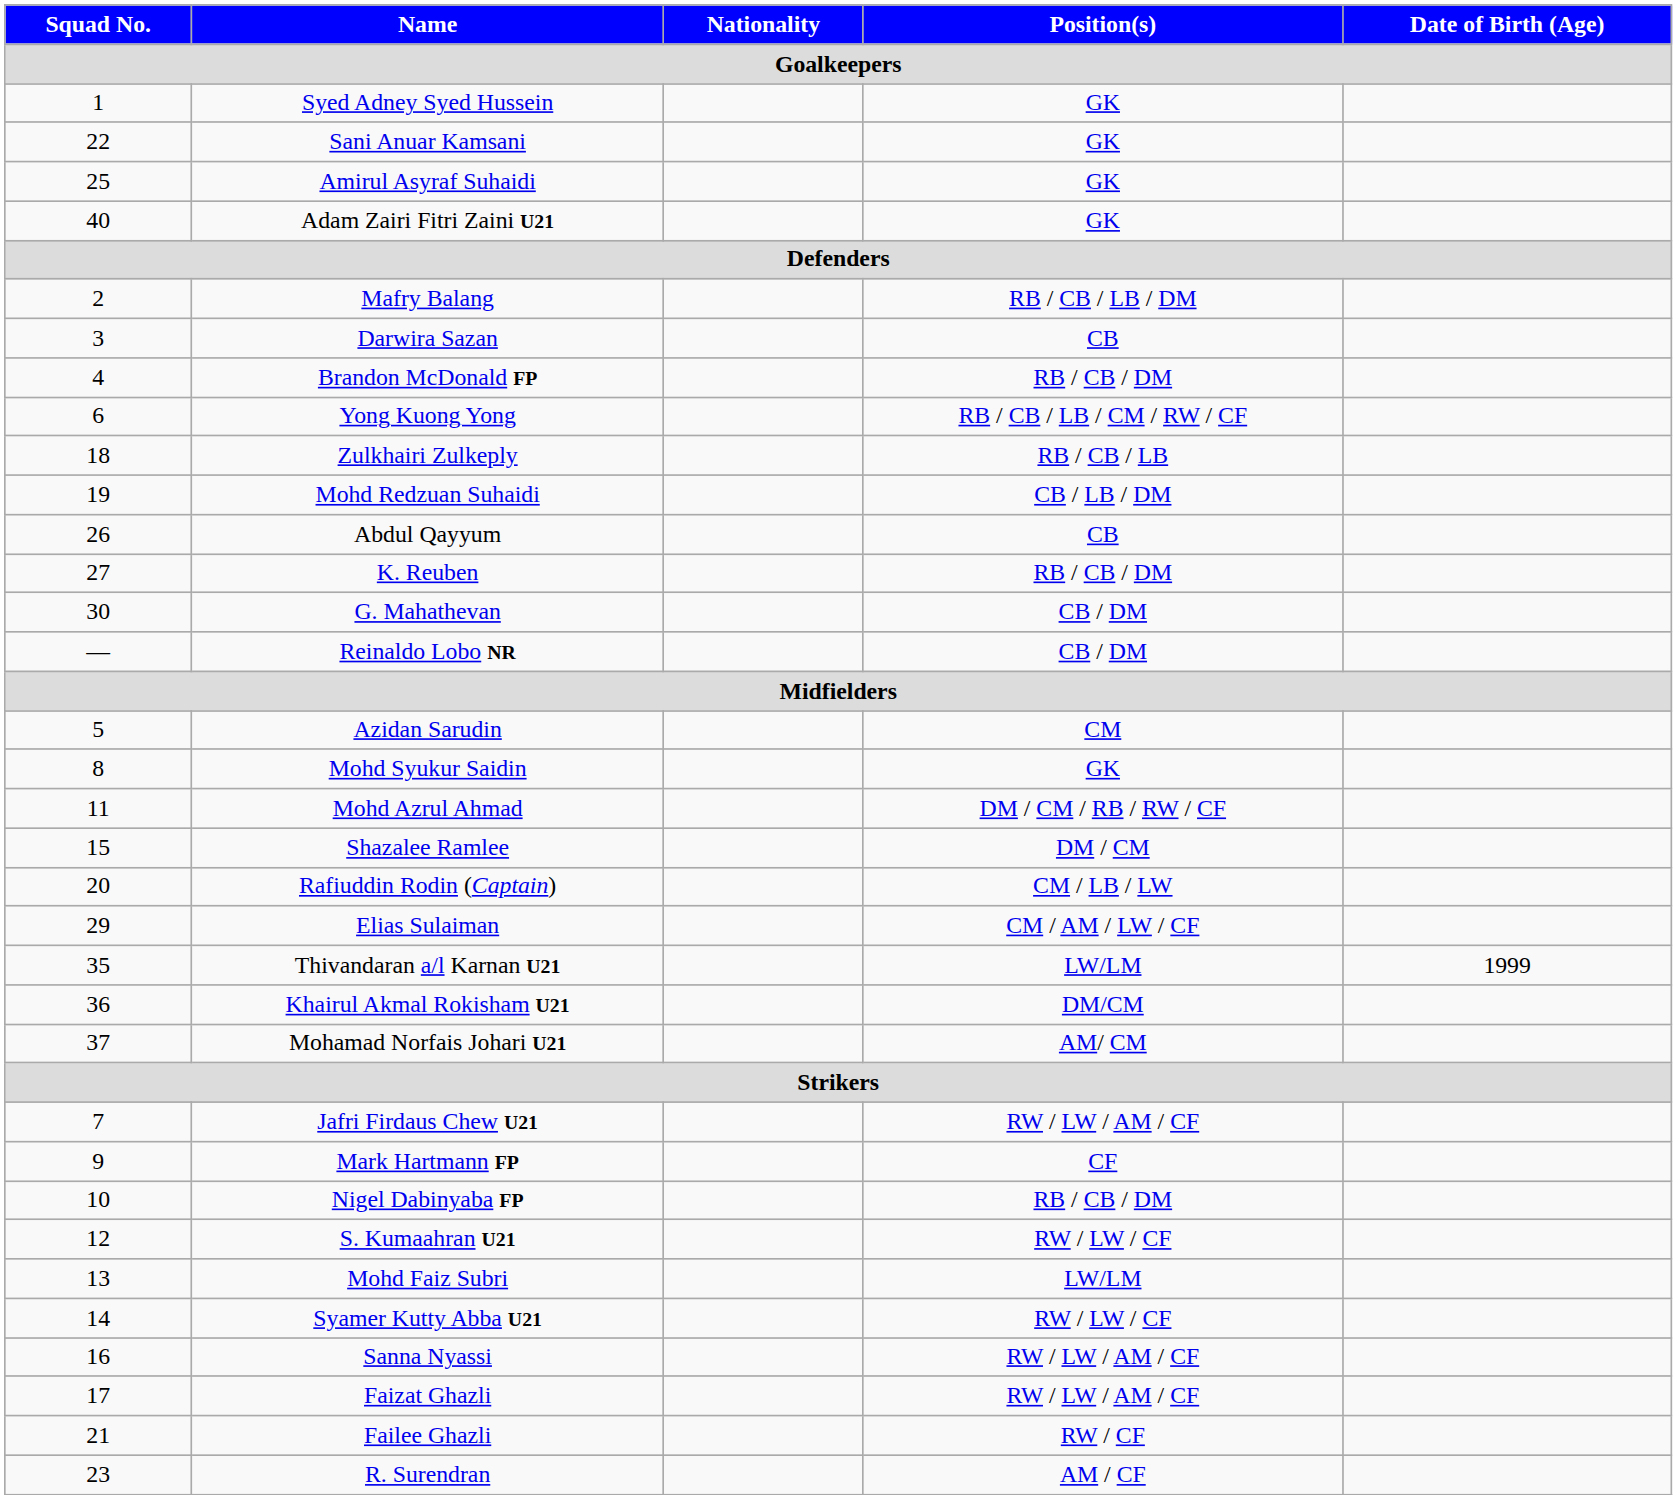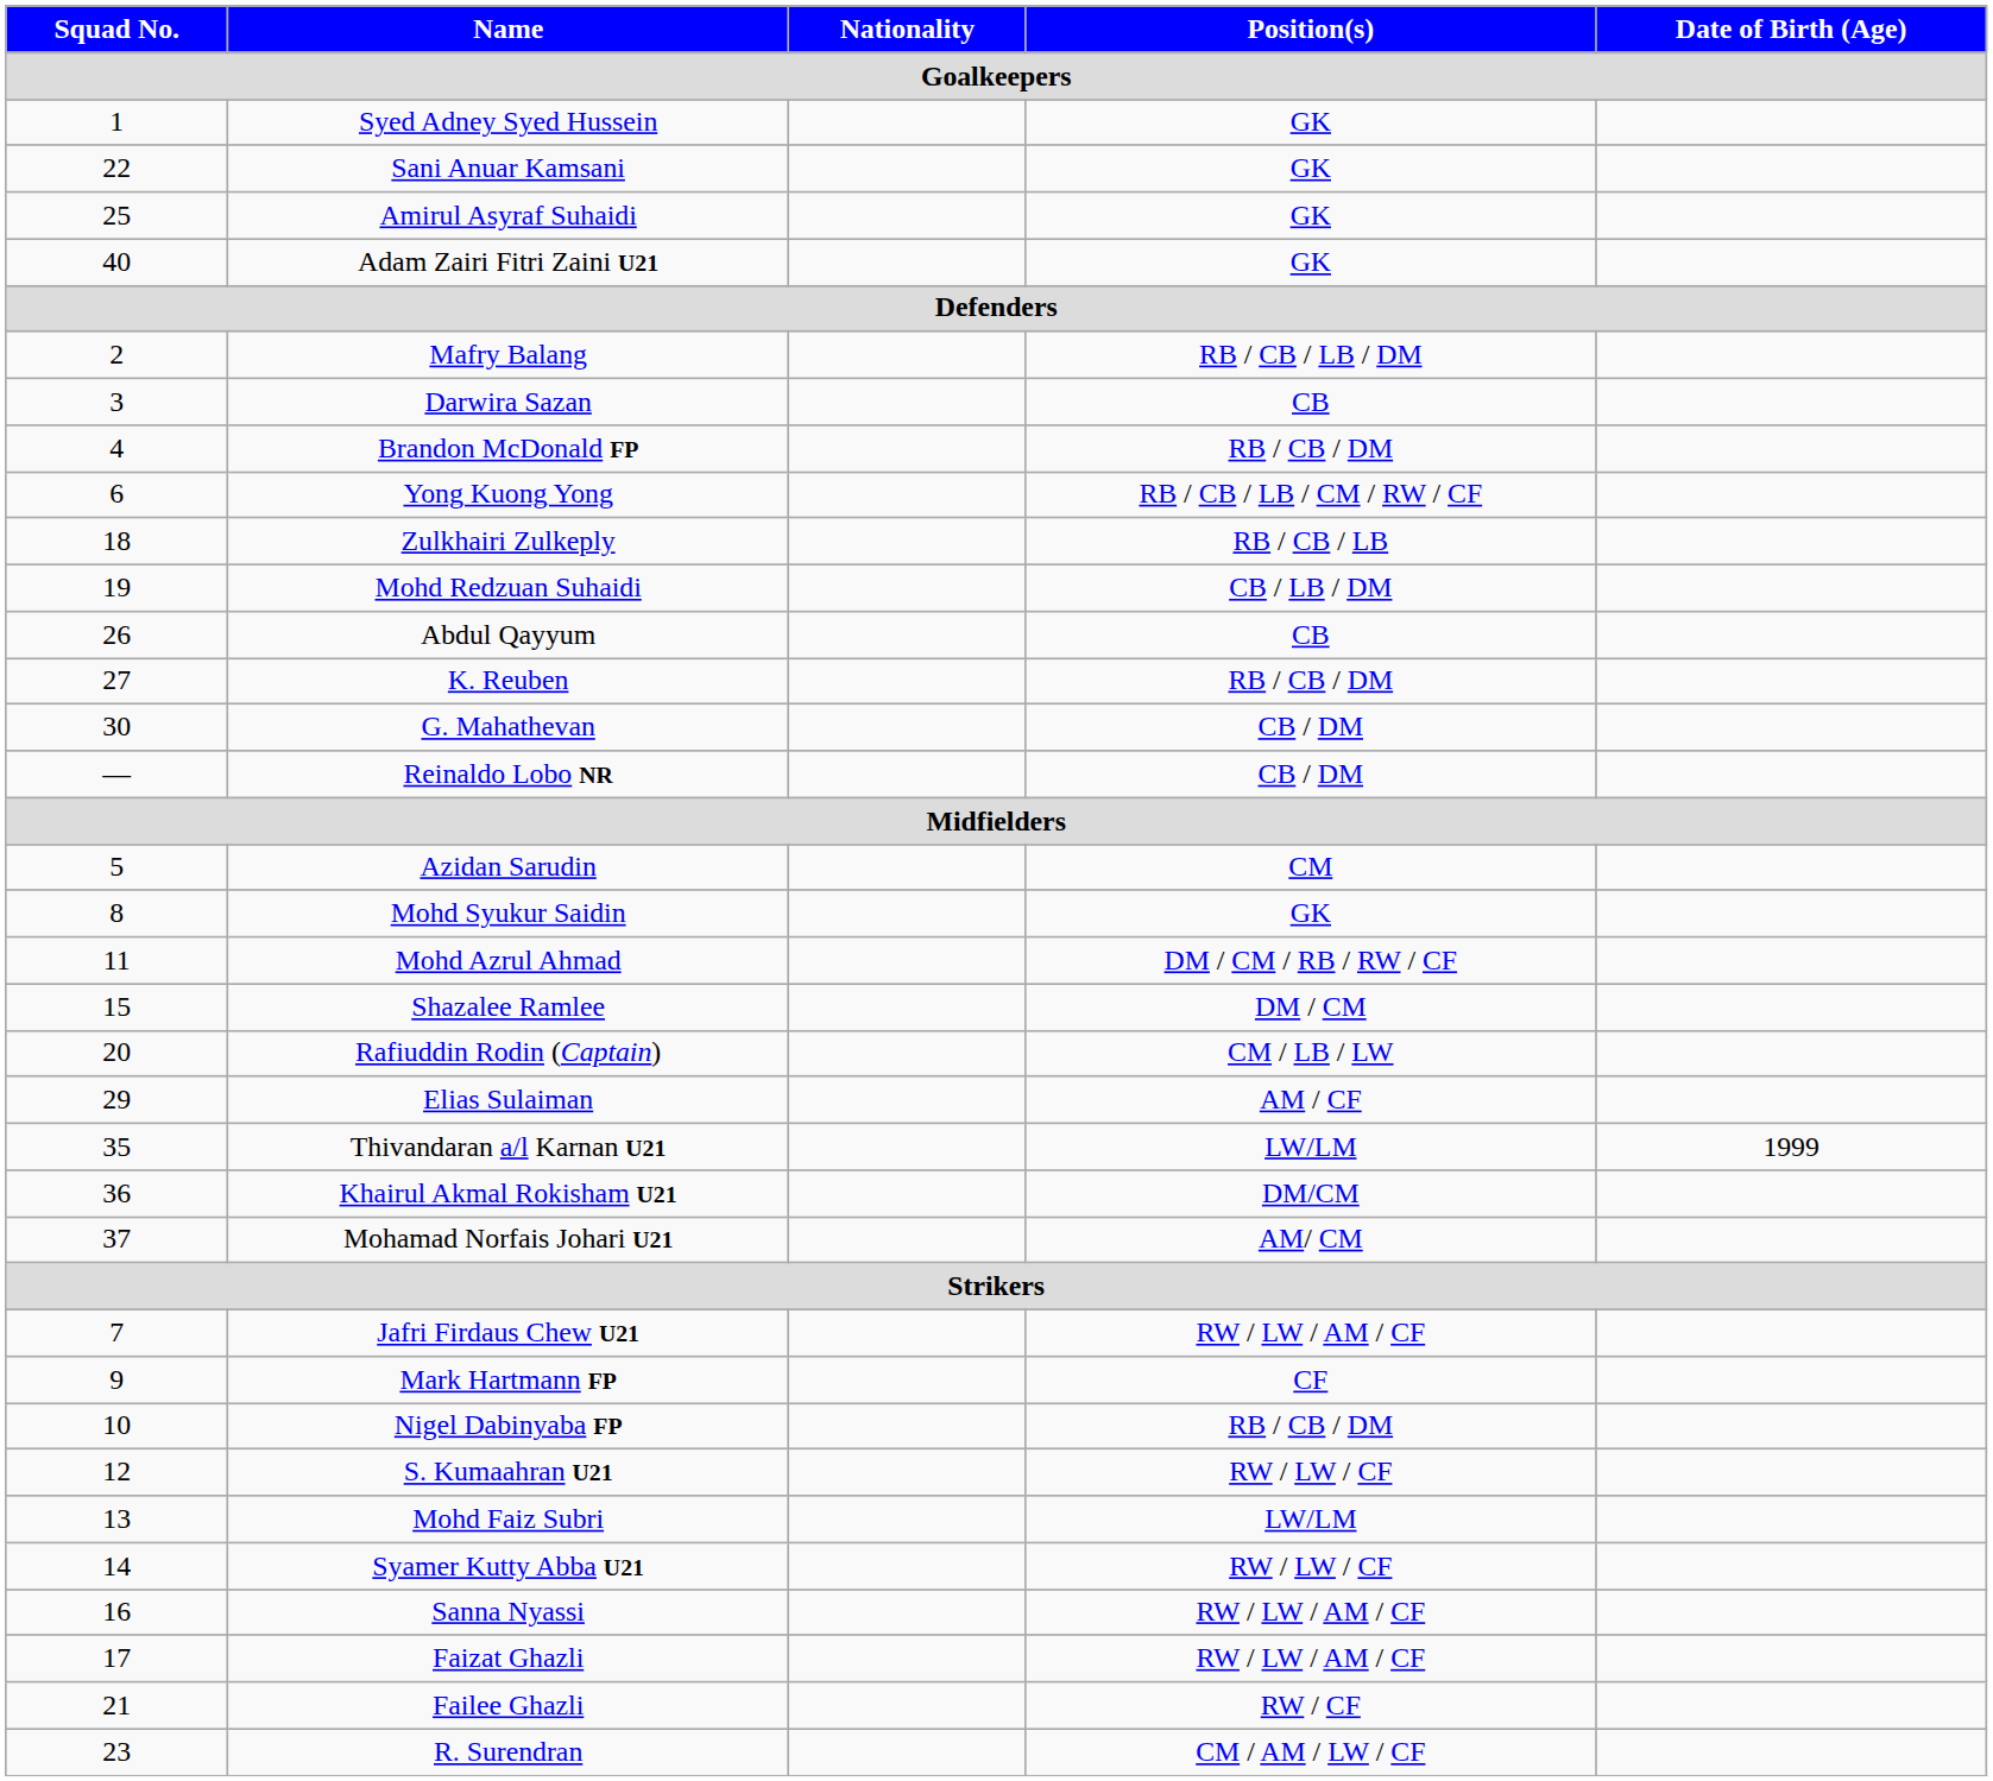Elias Sulaiman | Position(s): CM / AM / LW / CF -> AM / CF
R. Surendran | Position(s): AM / CF -> CM / AM / LW / CF
